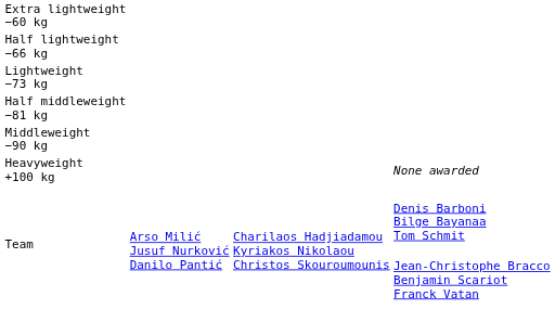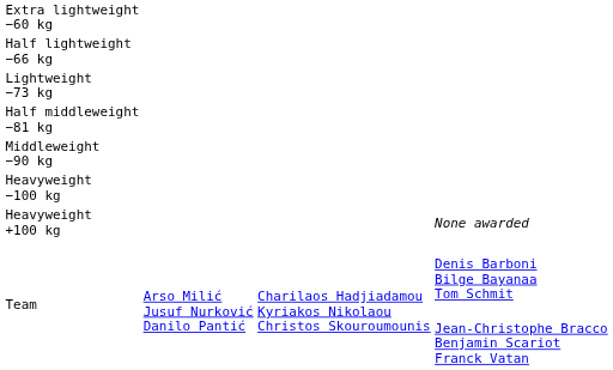+ row: Heavyweight −100 kg
